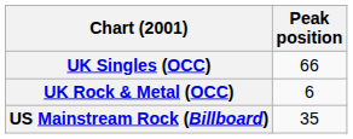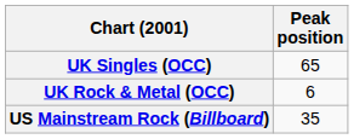UK Singles (OCC) | Peak position: 66 -> 65
